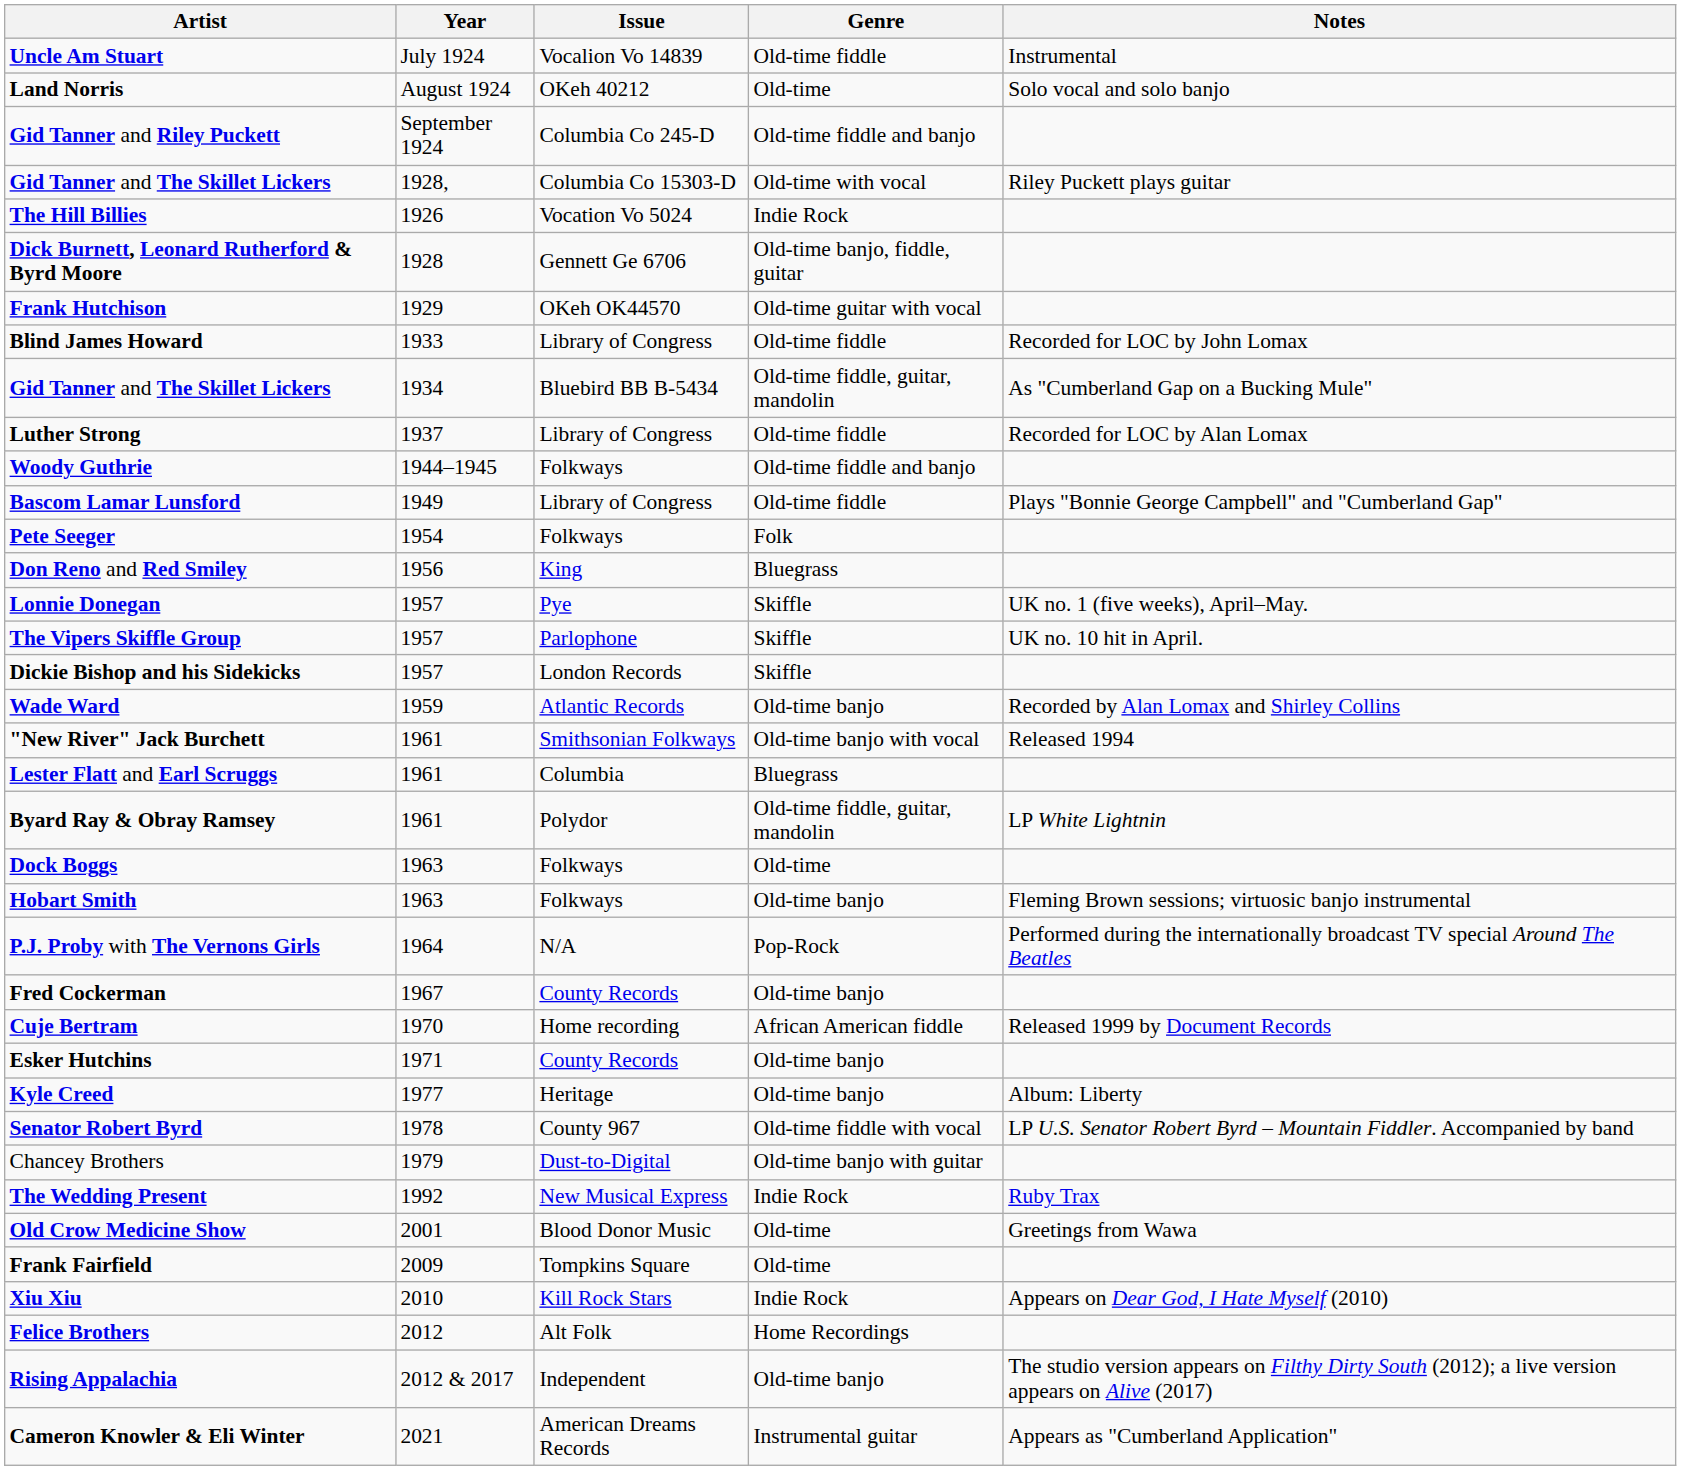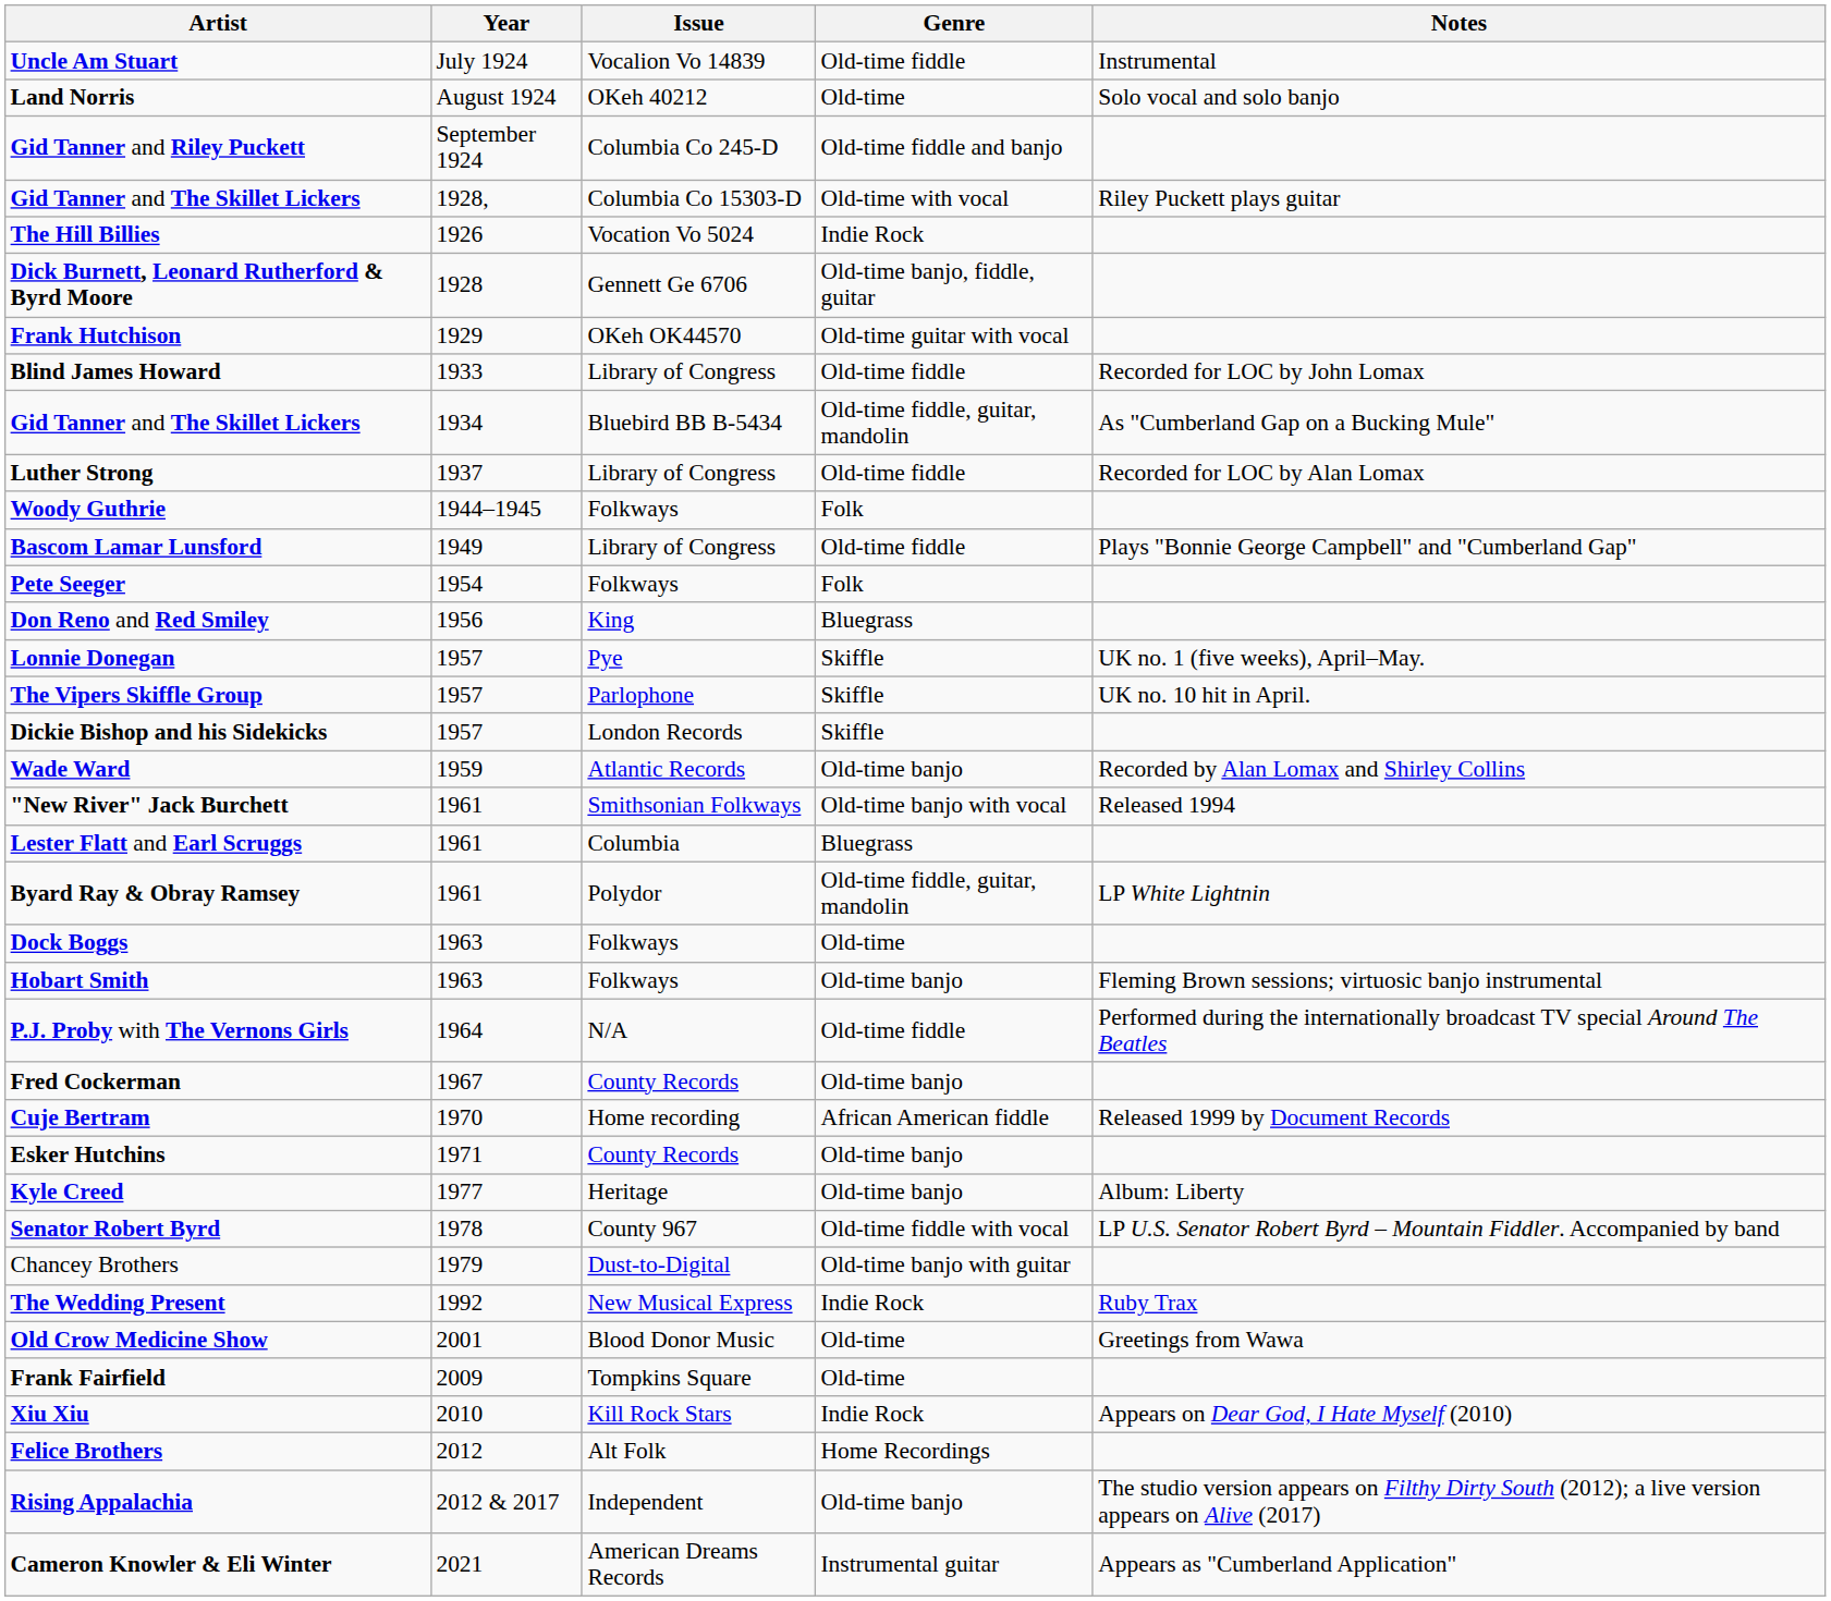Woody Guthrie | Genre: Old-time fiddle and banjo -> Folk
P.J. Proby with The Vernons Girls | Genre: Pop-Rock -> Old-time fiddle
